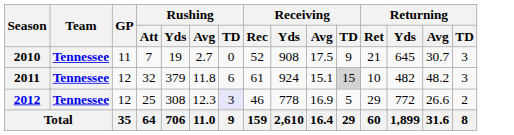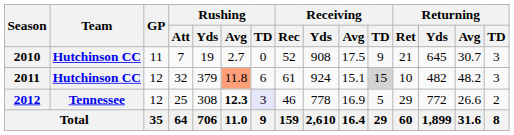2010 | Team: Tennessee -> Hutchinson CC
2011 | Team: Tennessee -> Hutchinson CC
2011 | Rushing / Avg: no background -> lightsalmon background
2012 | Rushing / Avg: normal -> bold
